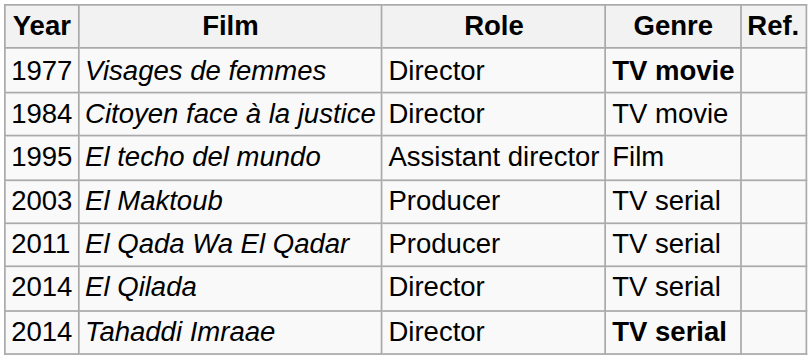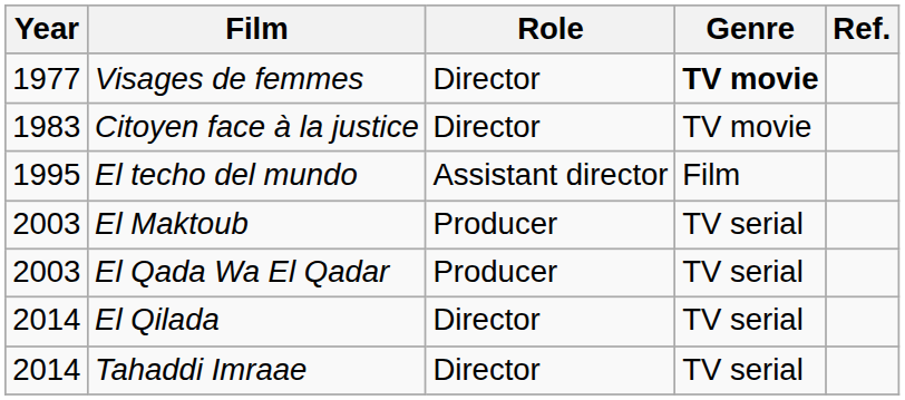Citoyen face à la justice | Year: 1984 -> 1983
El Qada Wa El Qadar | Year: 2011 -> 2003
Tahaddi Imraae | Genre: bold -> normal
